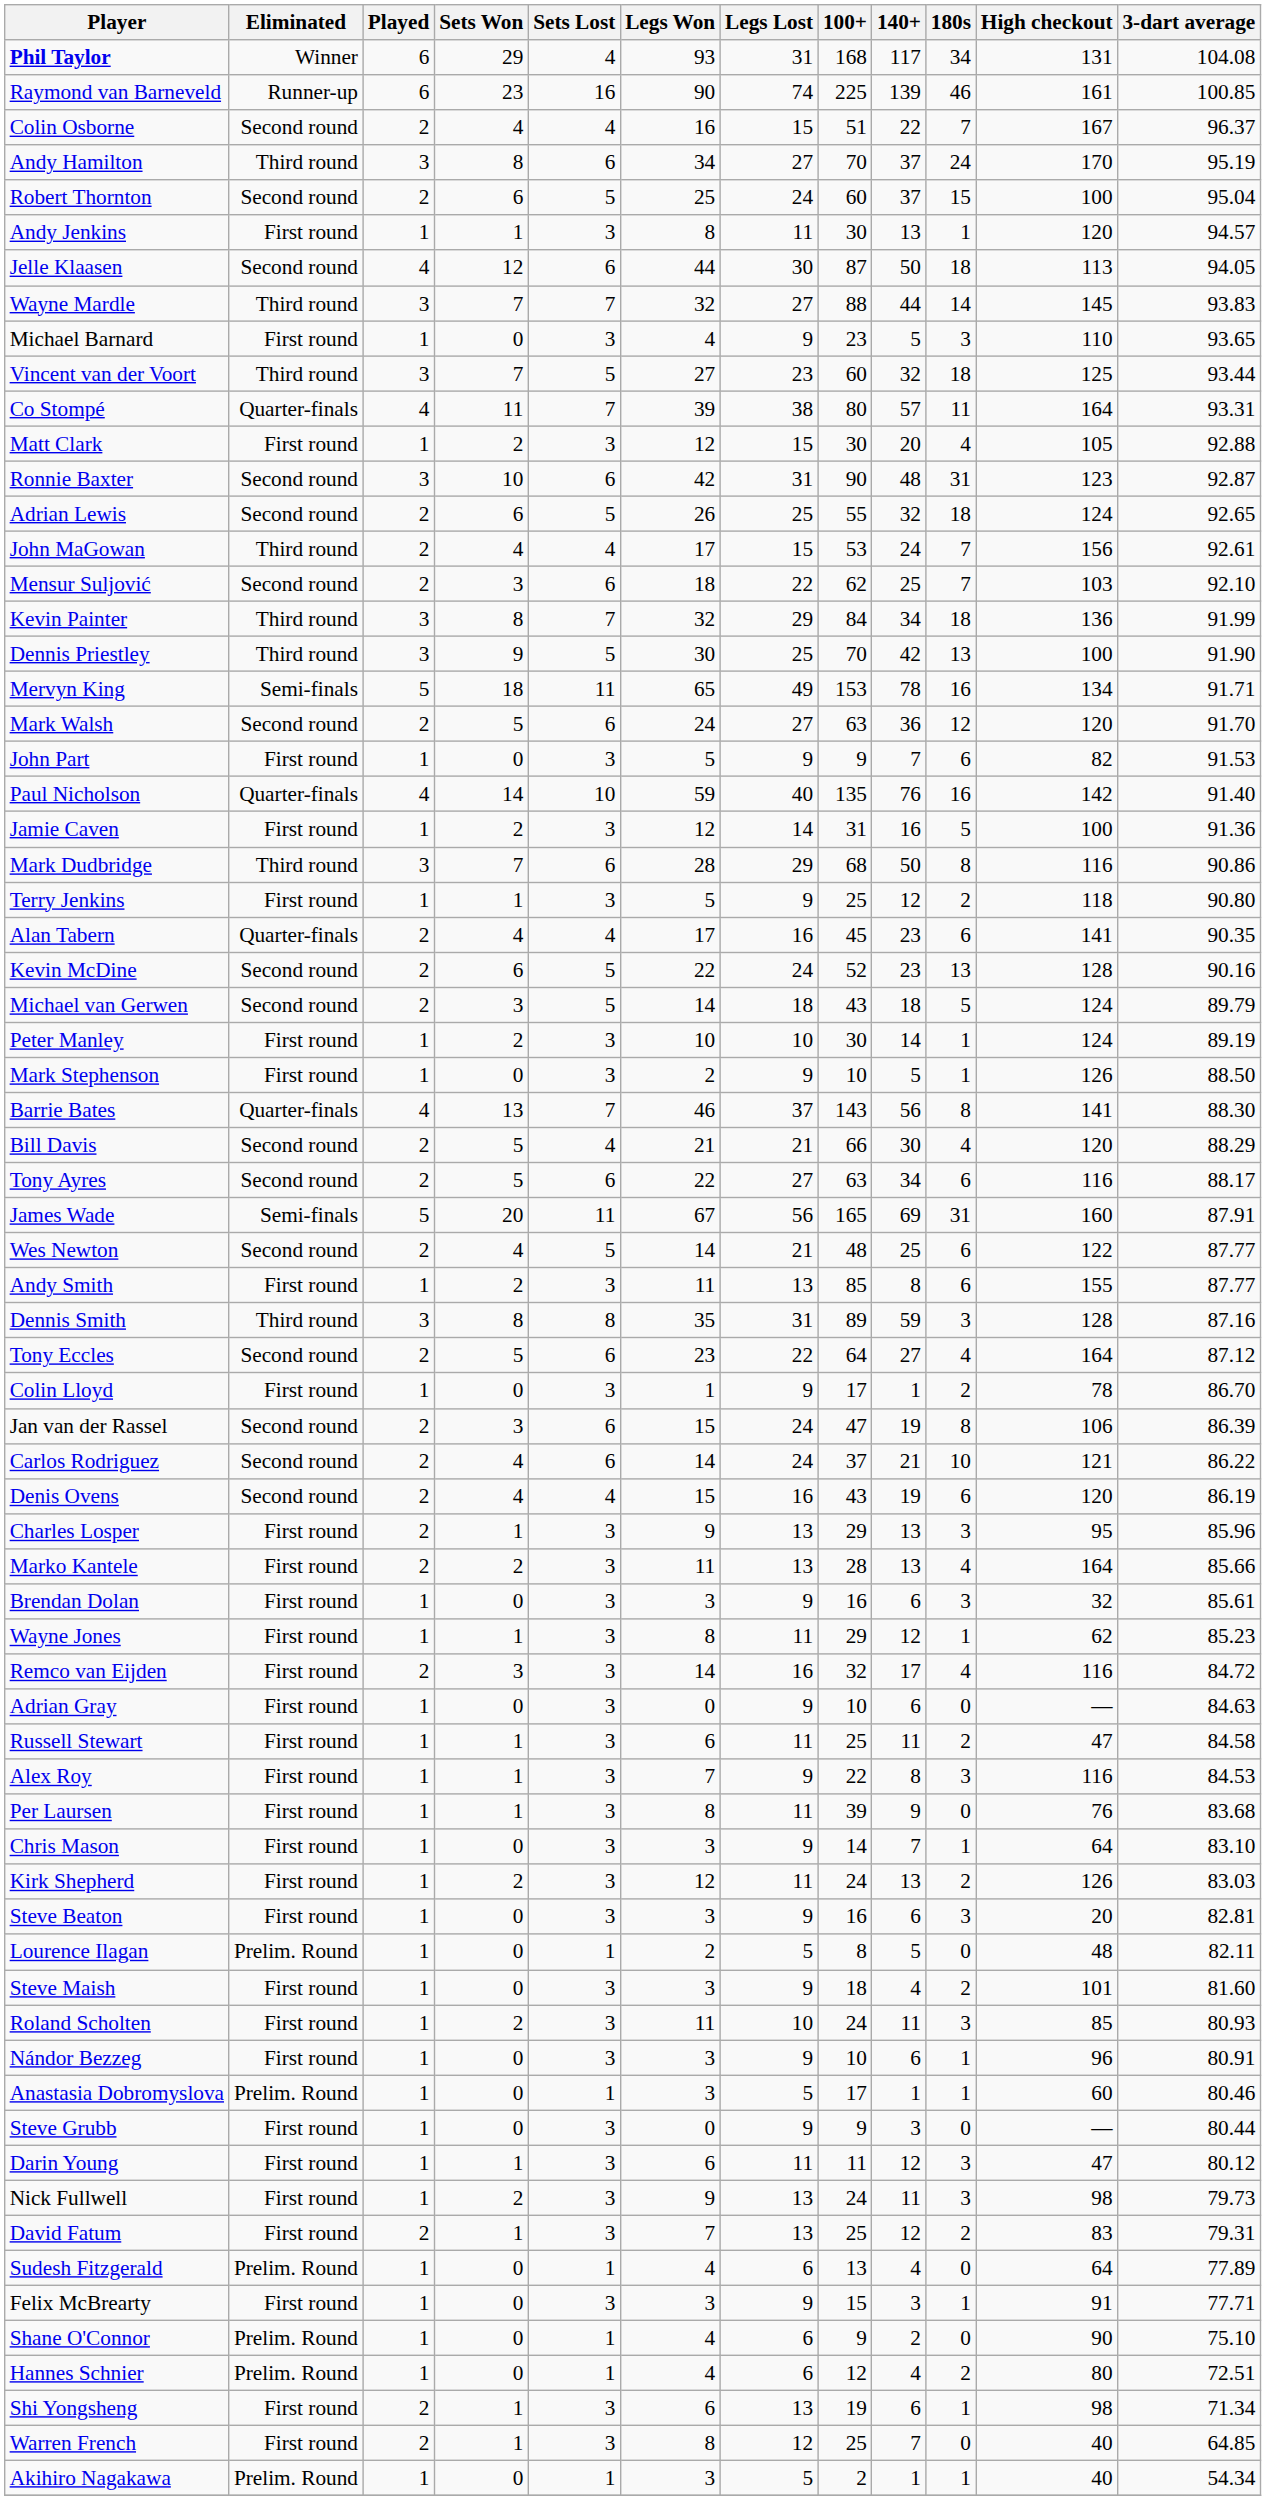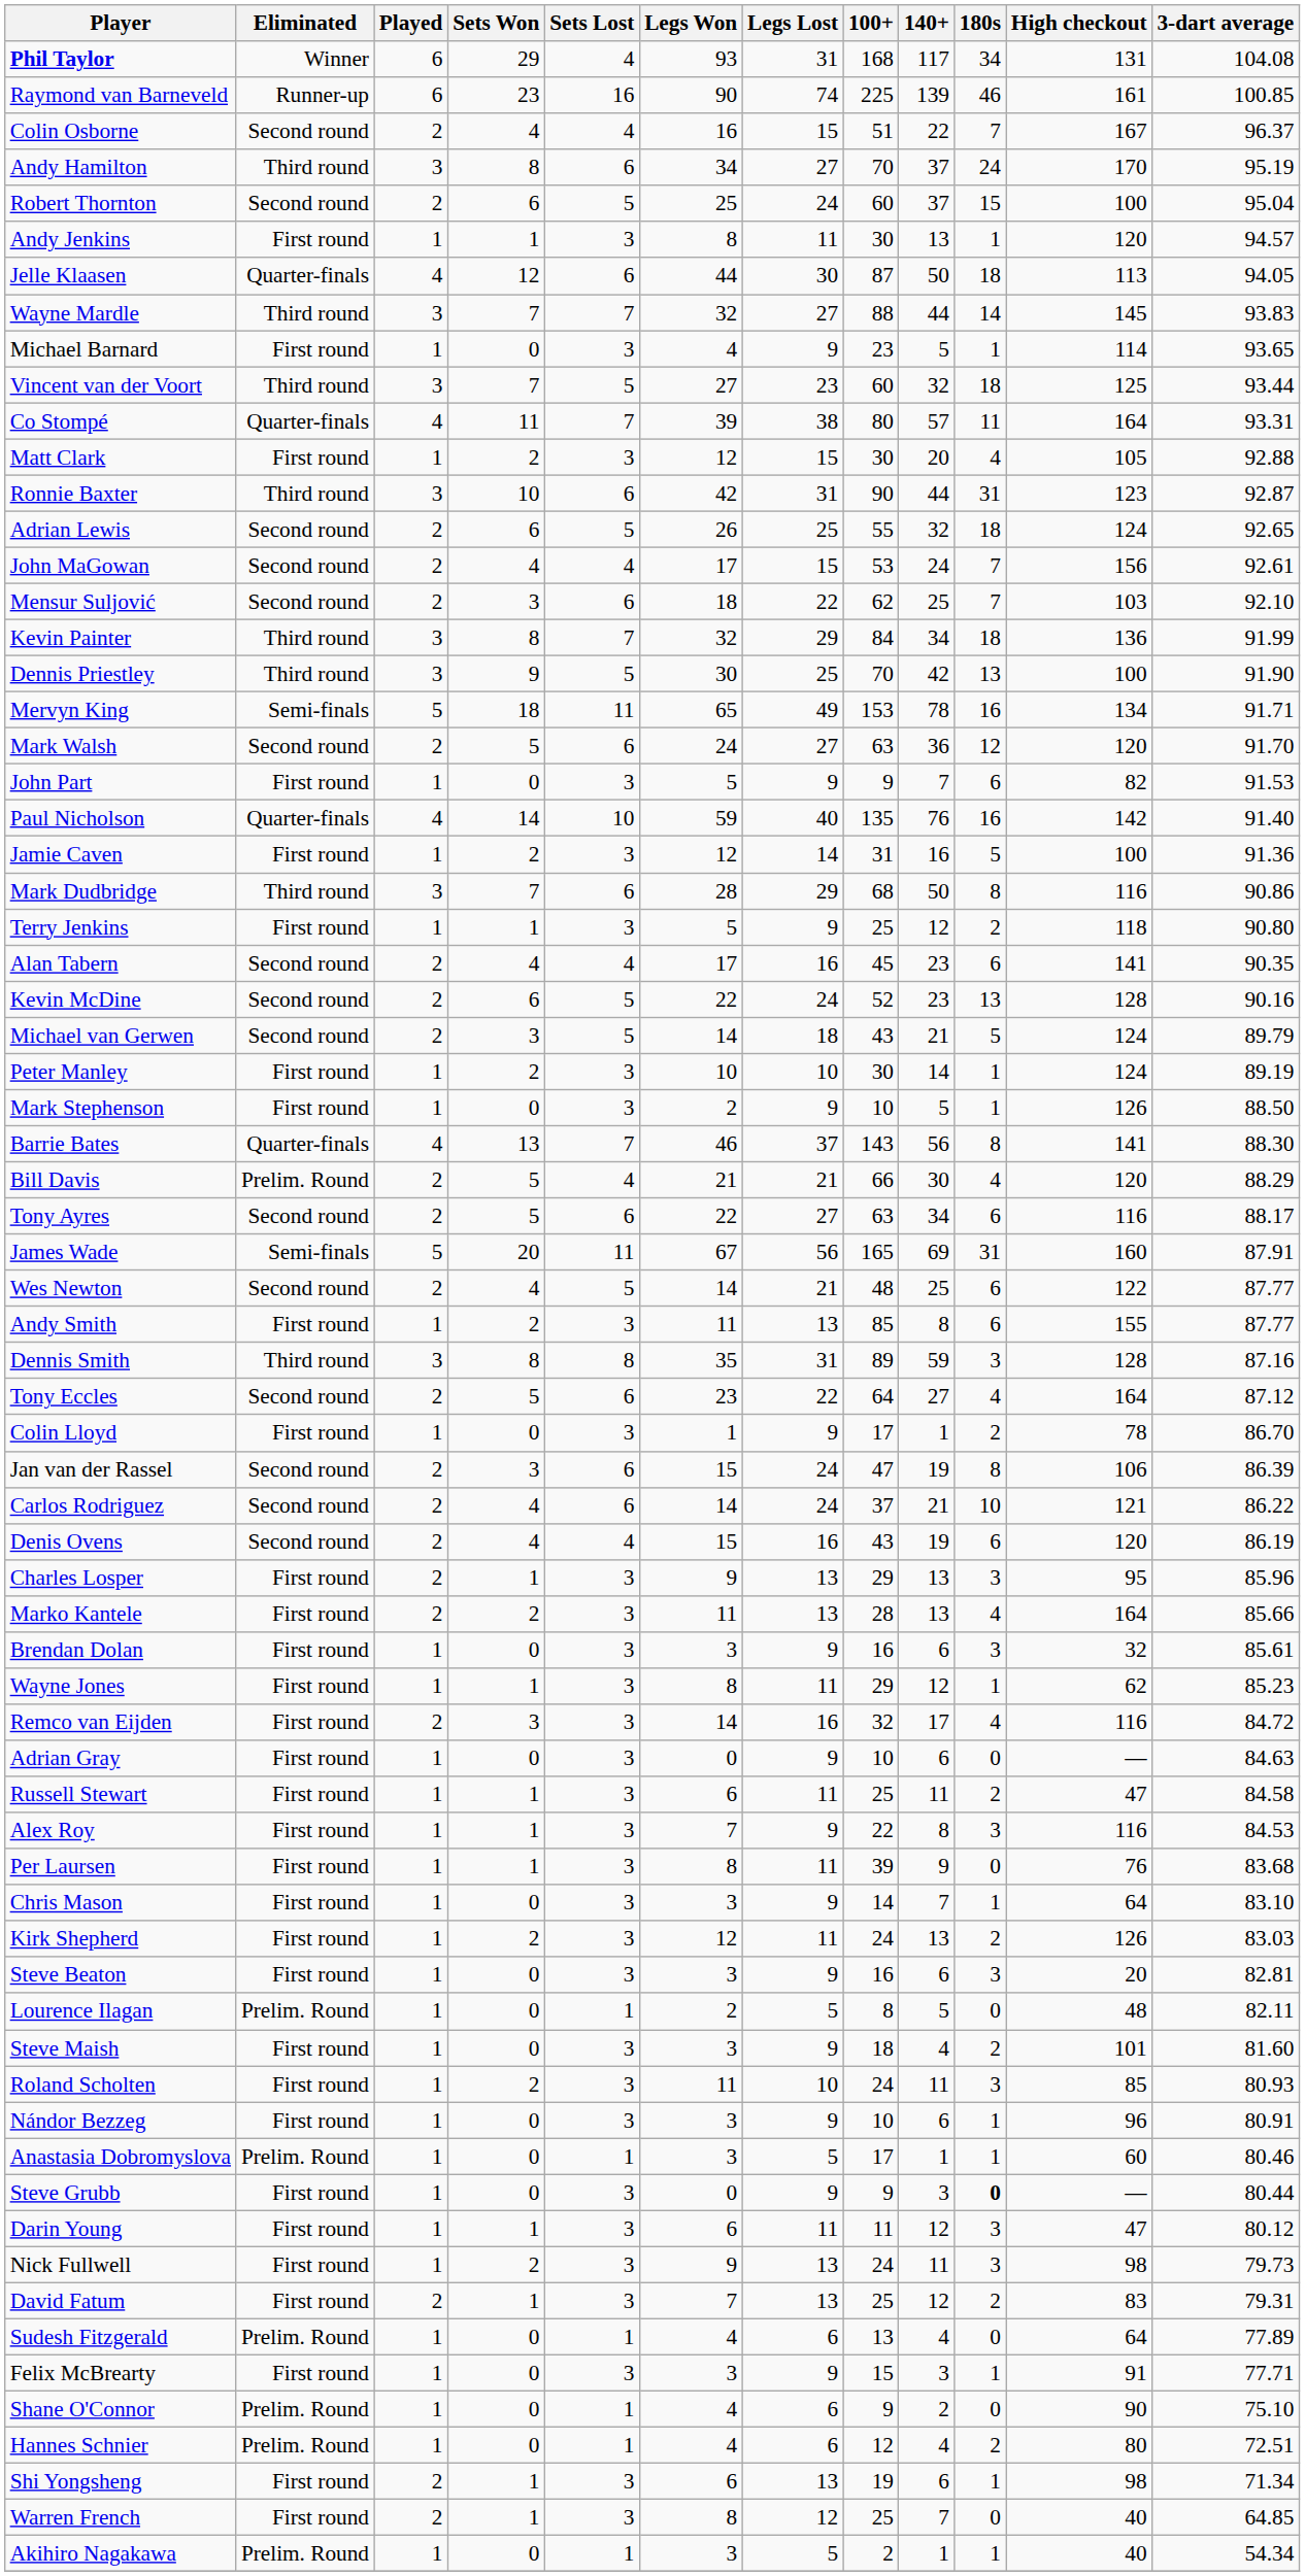Jelle Klaasen | Eliminated: Second round -> Quarter-finals
Michael Barnard | 180s: 3 -> 1
Michael Barnard | High checkout: 110 -> 114
Ronnie Baxter | Eliminated: Second round -> Third round
Ronnie Baxter | 140+: 48 -> 44
John MaGowan | Eliminated: Third round -> Second round
Alan Tabern | Eliminated: Quarter-finals -> Second round
Michael van Gerwen | 140+: 18 -> 21
Bill Davis | Eliminated: Second round -> Prelim. Round
Steve Grubb | 180s: normal -> bold
